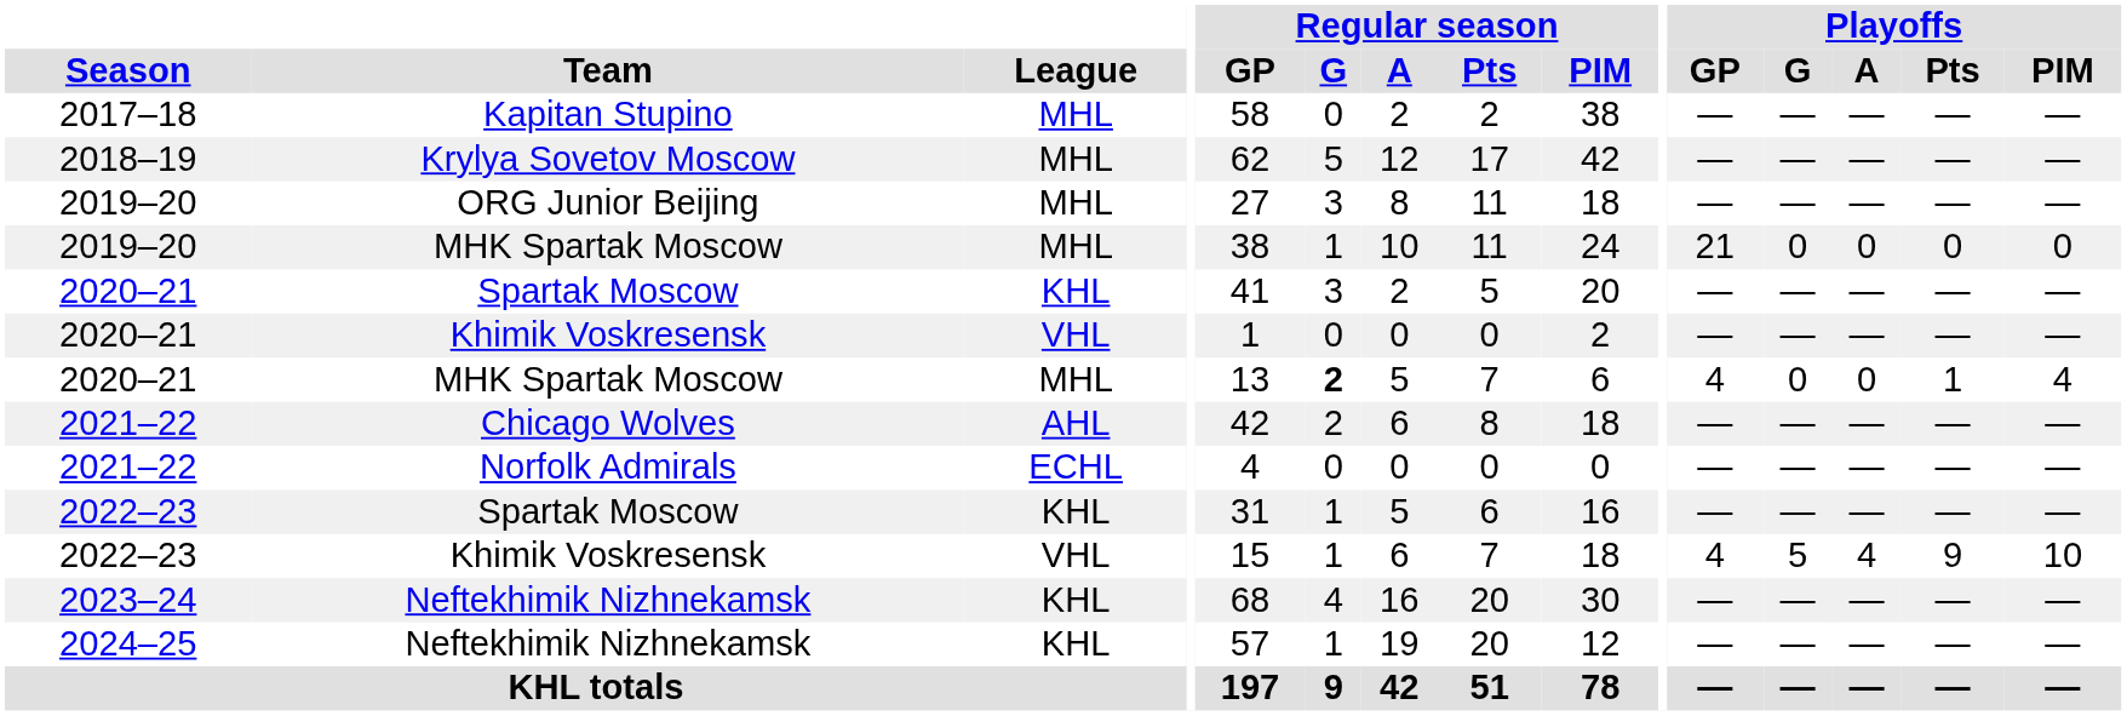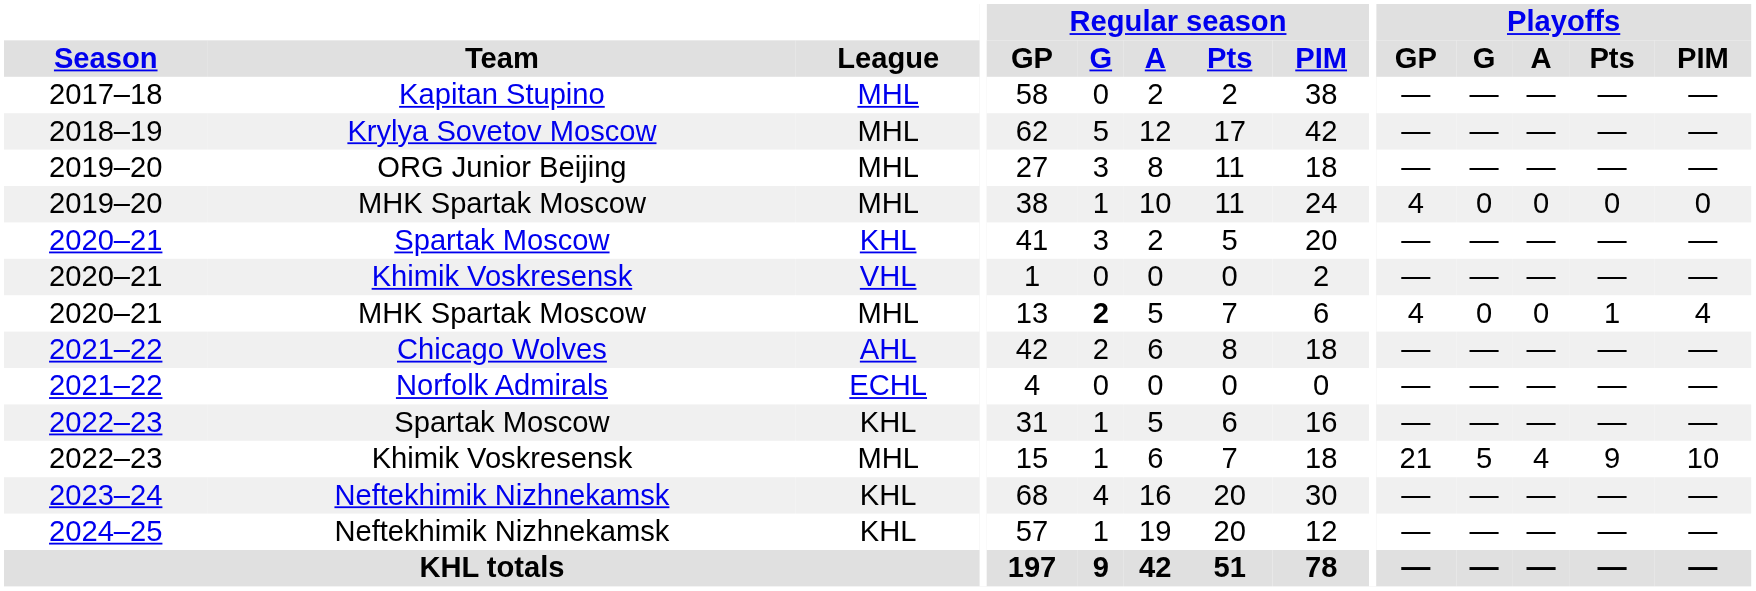2019–20 / MHK Spartak Moscow | Playoffs / GP: 21 -> 4
2022–23 / Khimik Voskresensk | League: VHL -> MHL
2022–23 / Khimik Voskresensk | Playoffs / GP: 4 -> 21
